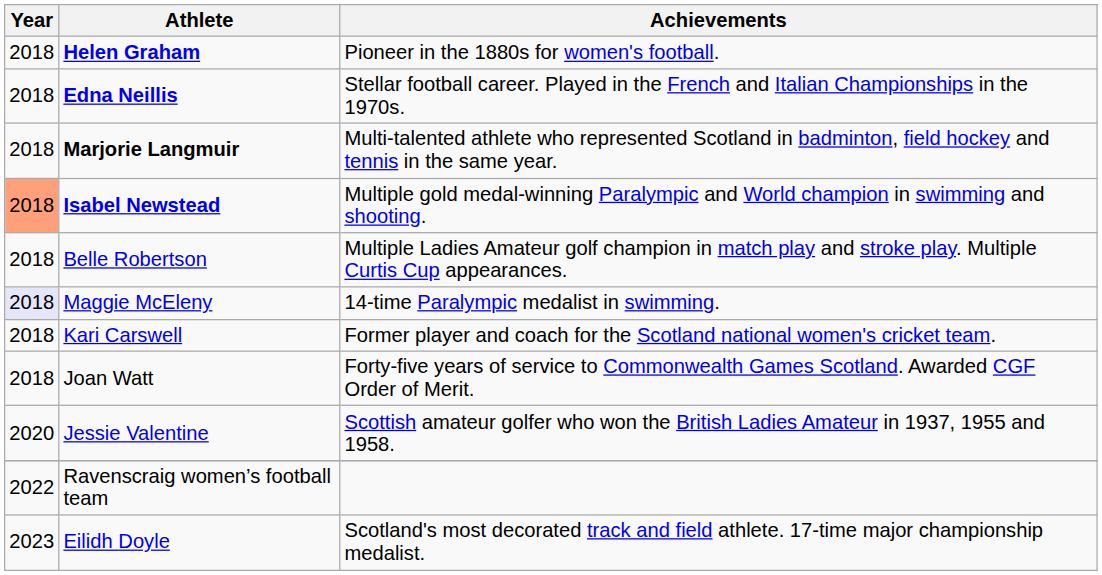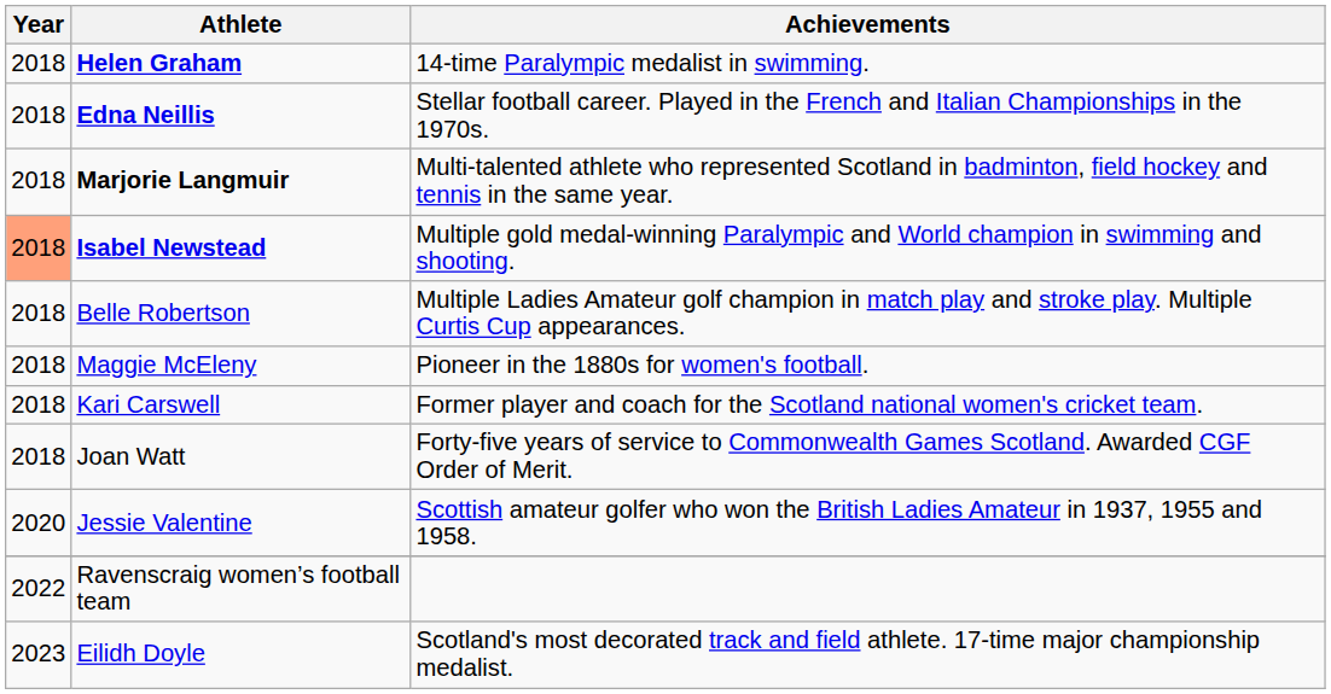Helen Graham | Achievements: Pioneer in the 1880s for women's football. -> 14-time Paralympic medalist in swimming.
Maggie McEleny | Year: lavender background -> no background
Maggie McEleny | Achievements: 14-time Paralympic medalist in swimming. -> Pioneer in the 1880s for women's football.
